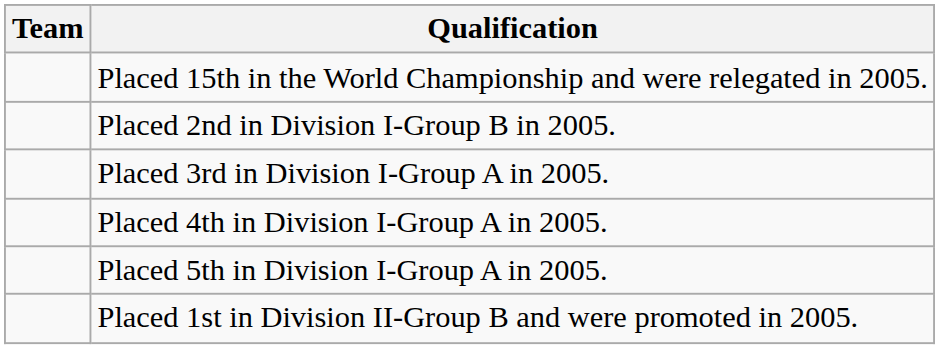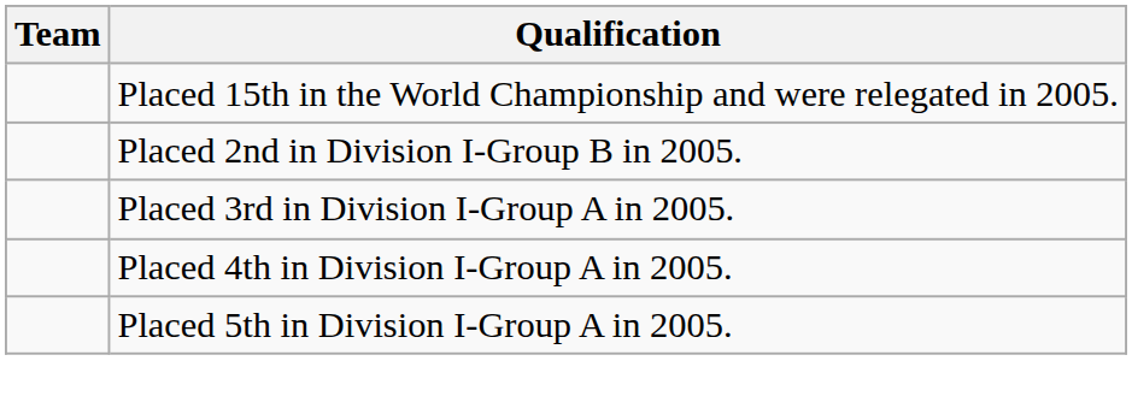- row: Placed 1st in Division II-Group B and were promoted in 2005.
